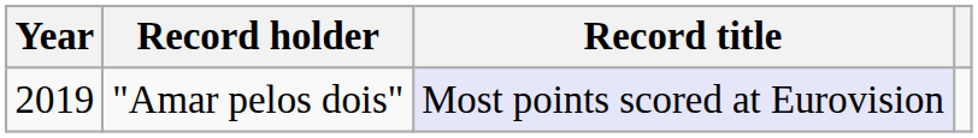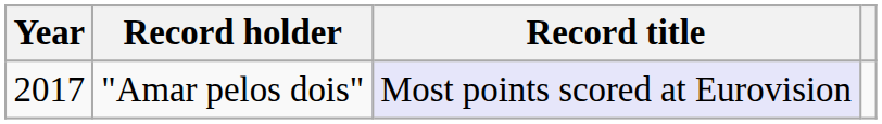"Amar pelos dois" | Year: 2019 -> 2017
